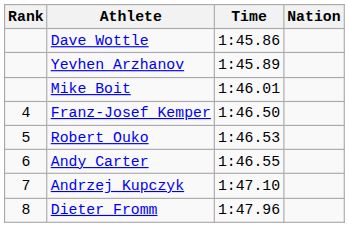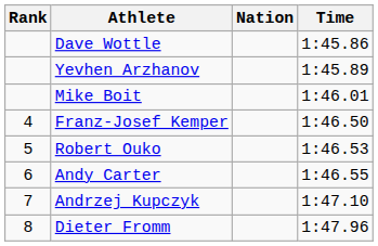columns swapped: Nation <-> Time
